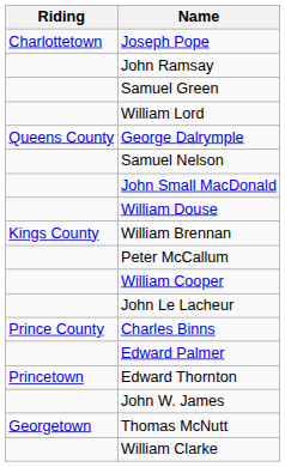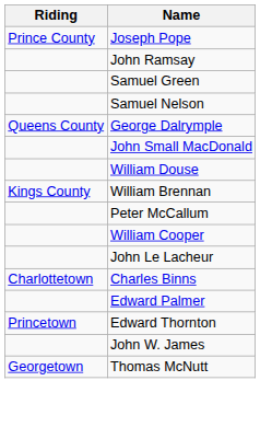Joseph Pope | Riding: Charlottetown -> Prince County
- row: William Lord
rows swapped: George Dalrymple <-> Samuel Nelson
Charles Binns | Riding: Prince County -> Charlottetown
- row: William Clarke
